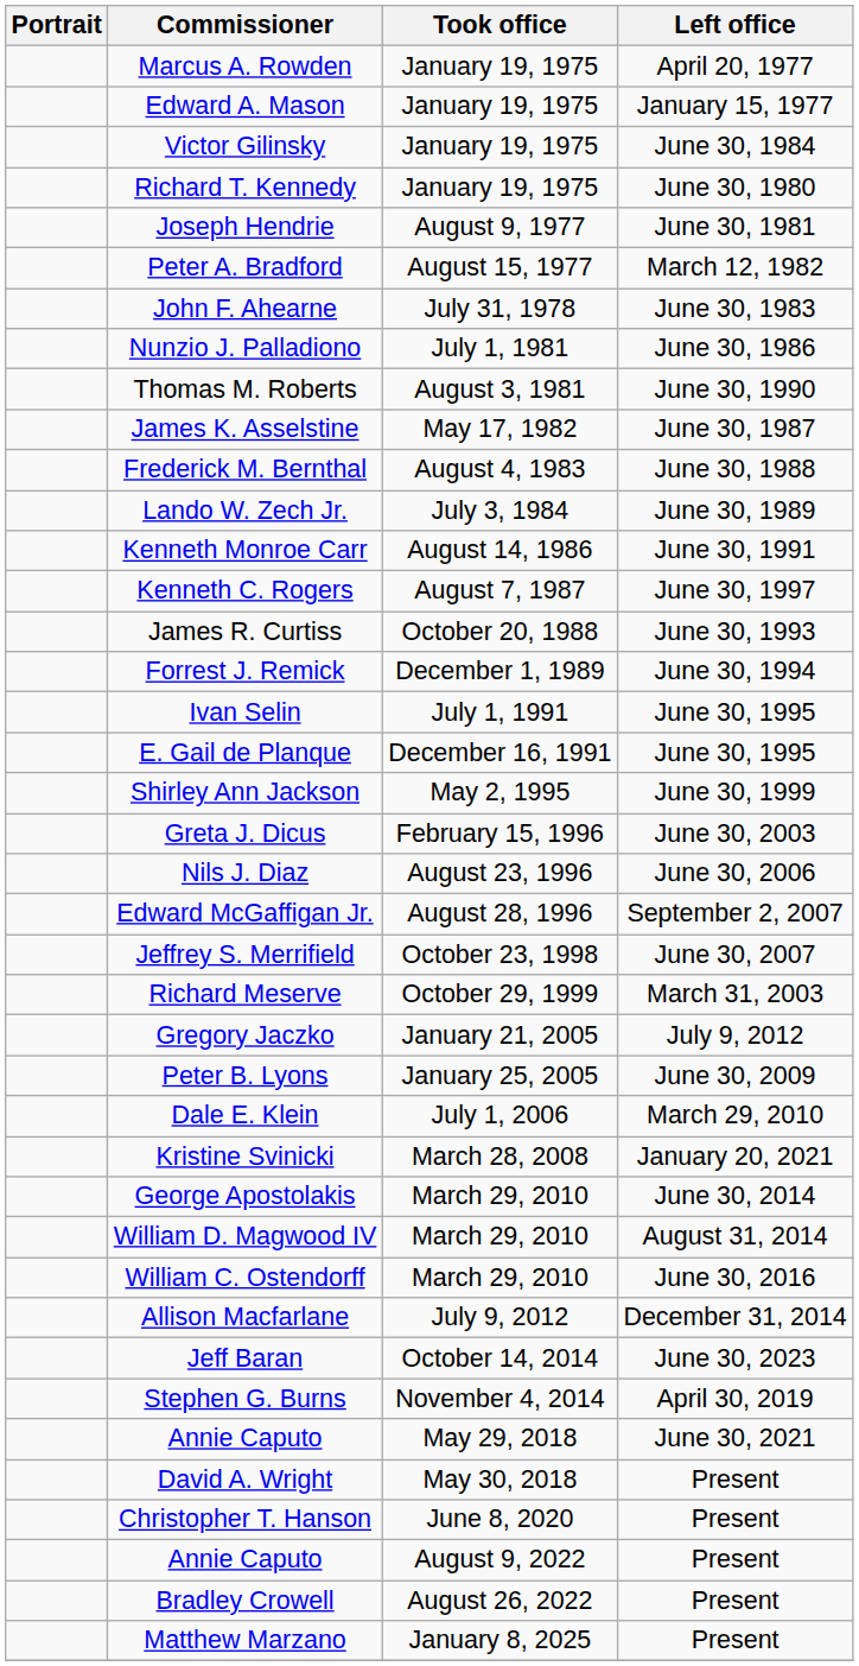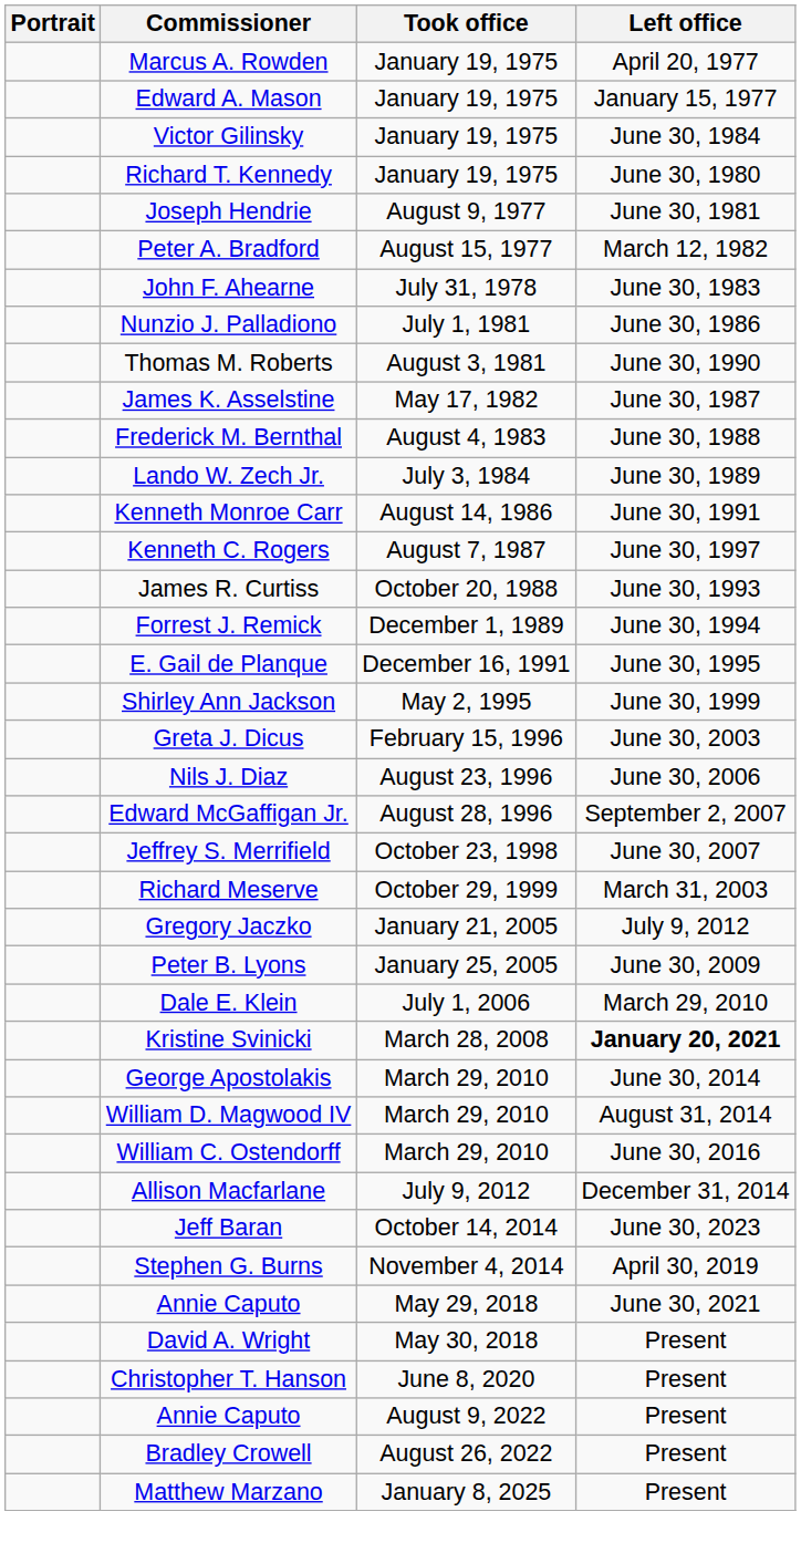- row: Ivan Selin | July 1, 1991 | June 30, 1995
Kristine Svinicki | Left office: normal -> bold
